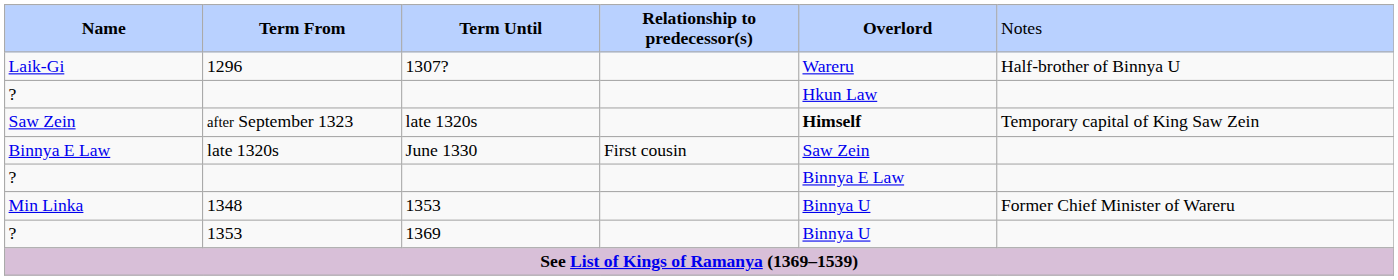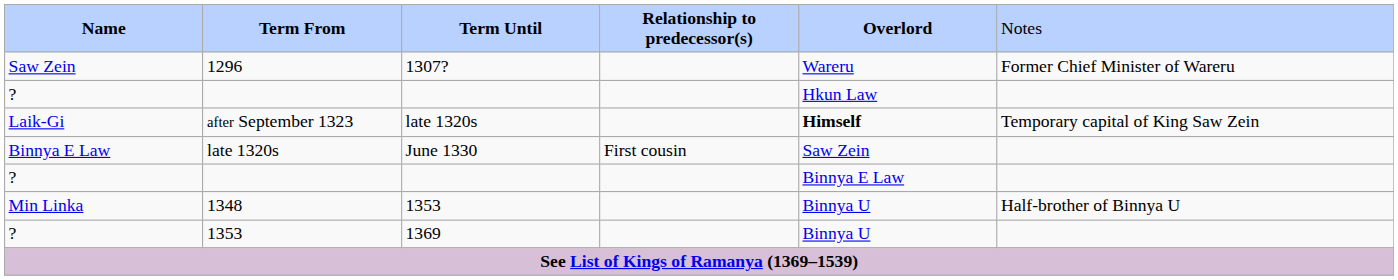1296 | column 1: Laik-Gi -> Saw Zein
1296 | column 6: Half-brother of Binnya U -> Former Chief Minister of Wareru
after September 1323 | column 1: Saw Zein -> Laik-Gi
1348 | column 6: Former Chief Minister of Wareru -> Half-brother of Binnya U
